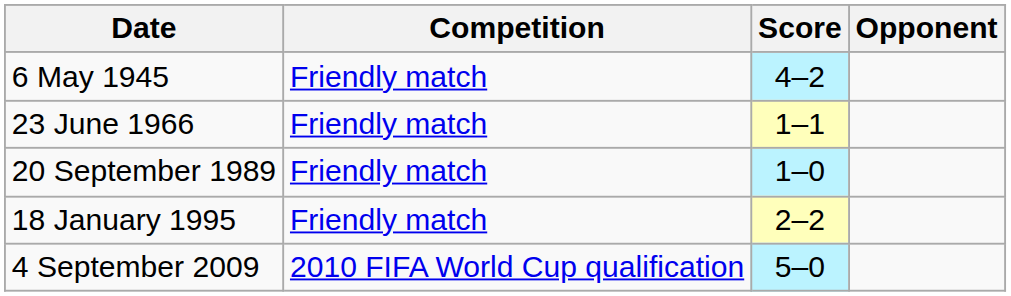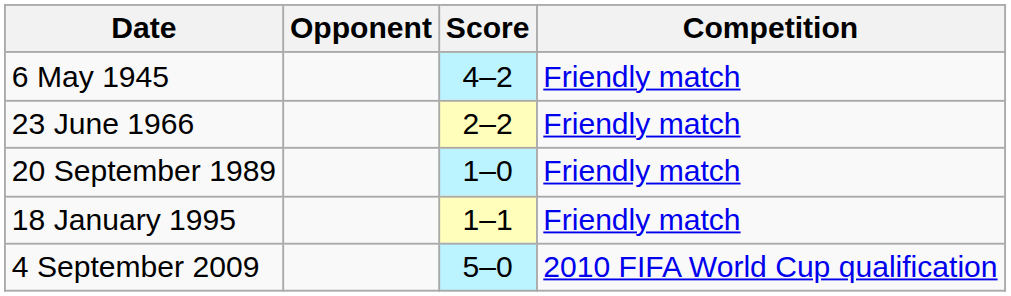columns swapped: Opponent <-> Competition
23 June 1966 | Score: 1–1 -> 2–2
18 January 1995 | Score: 2–2 -> 1–1
